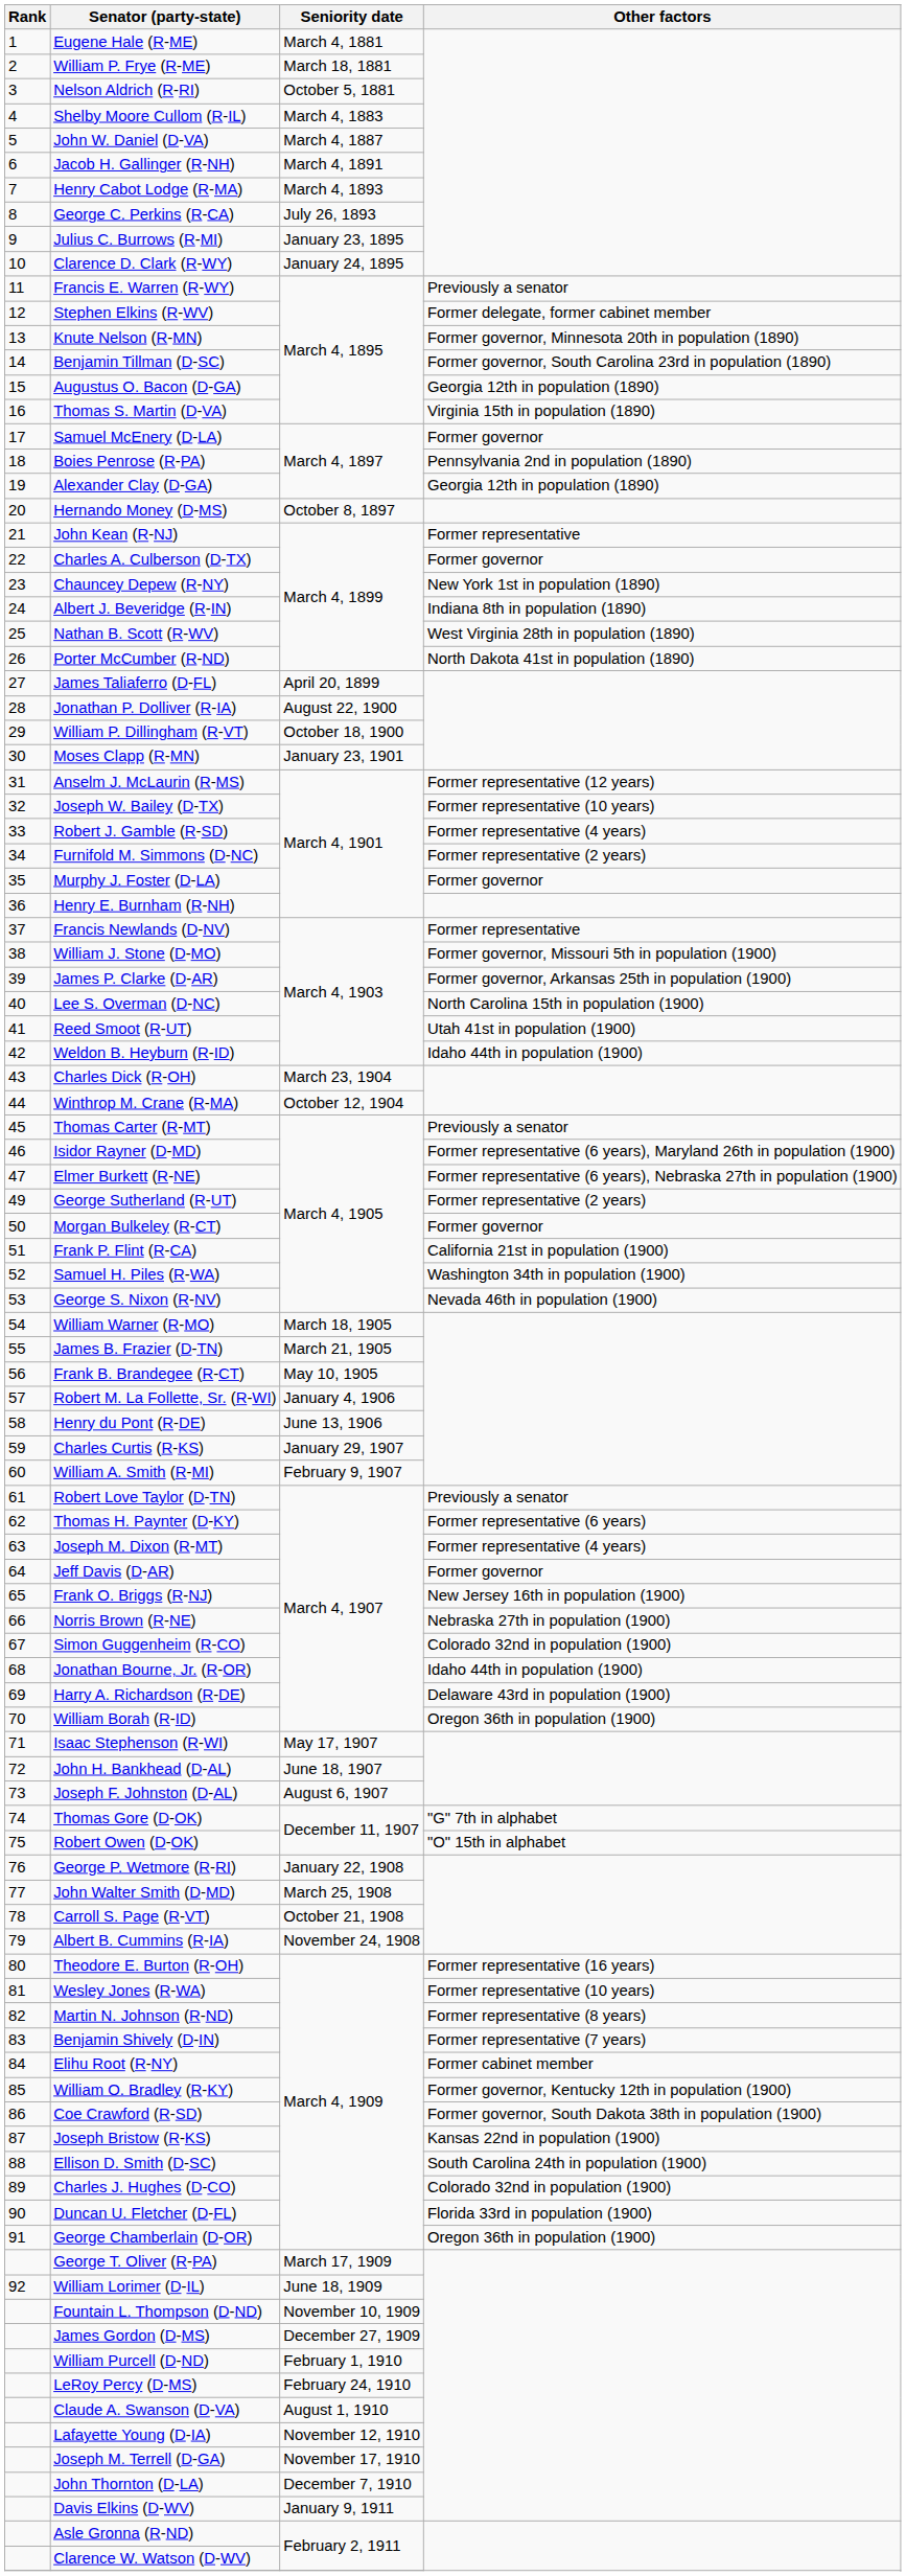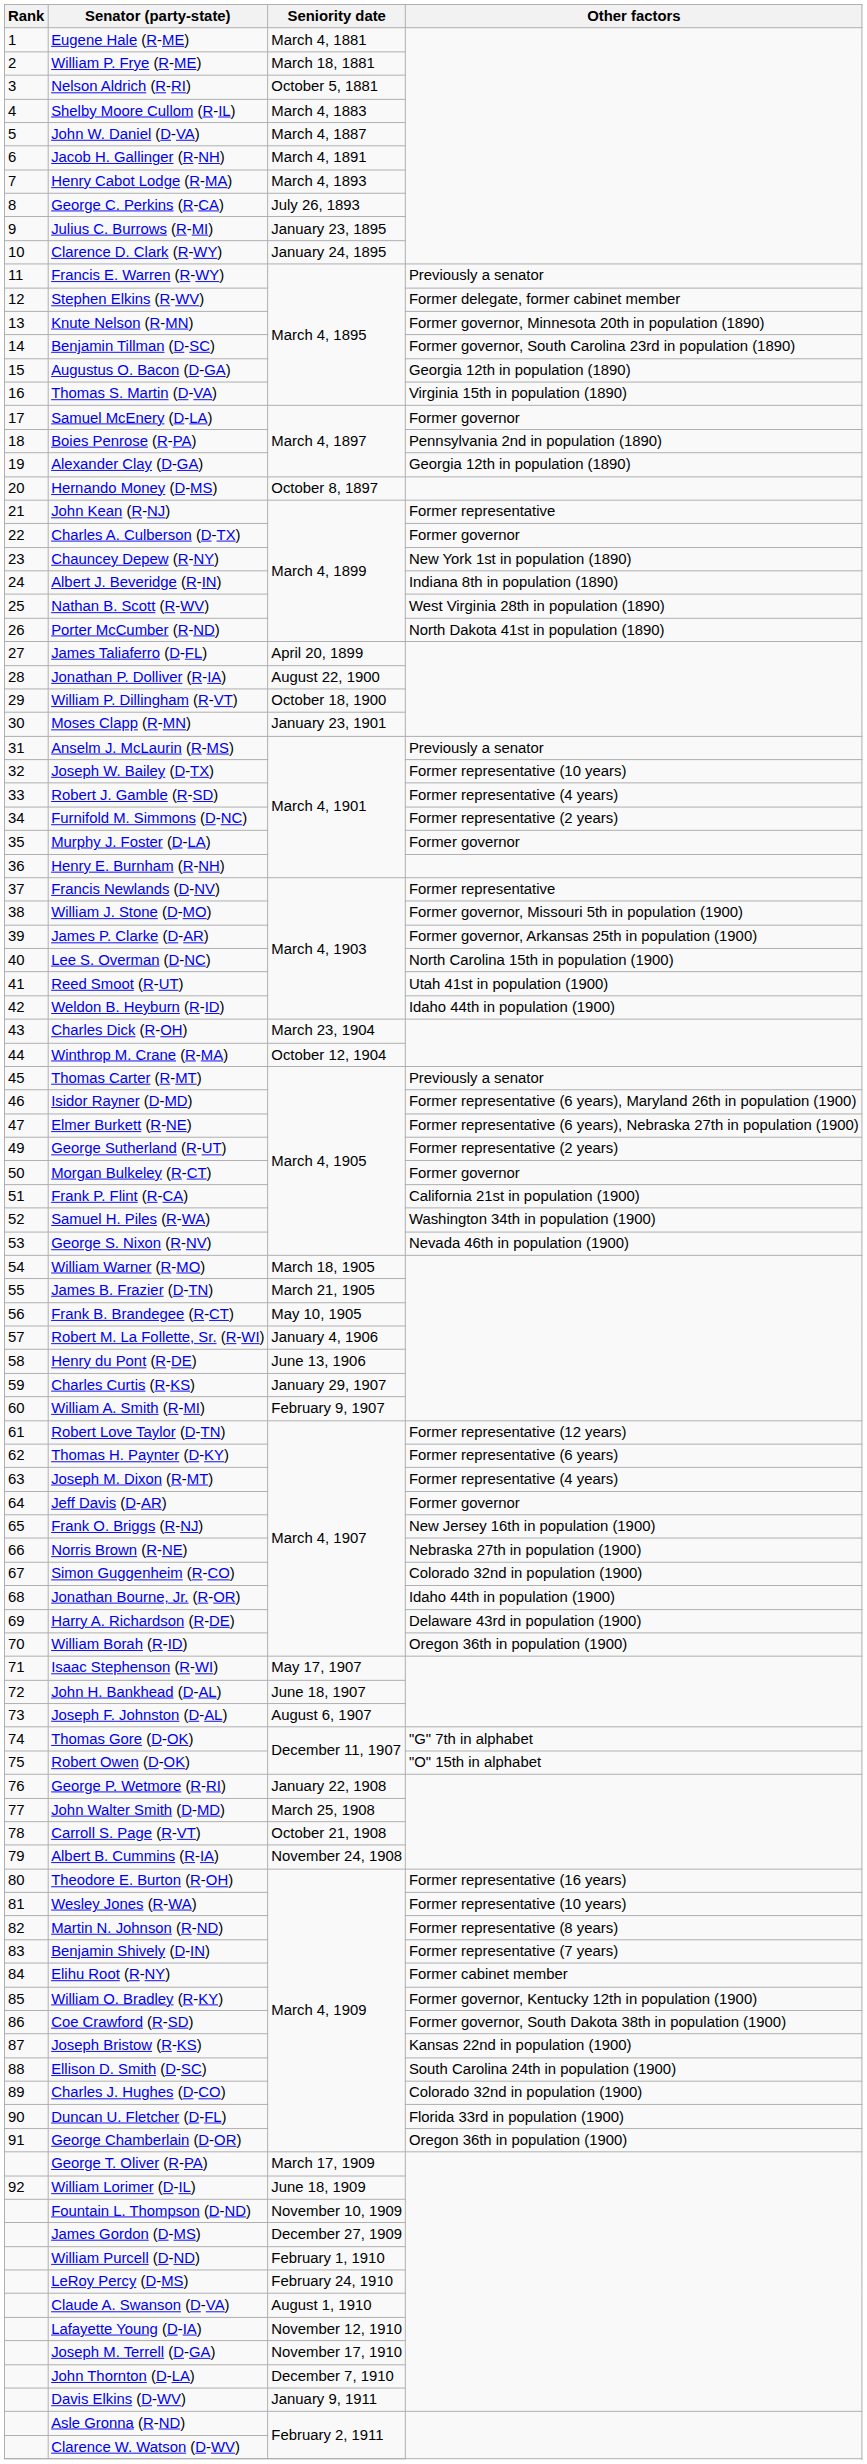Anselm J. McLaurin (R-MS) | Other factors: Former representative (12 years) -> Previously a senator
Robert Love Taylor (D-TN) | Other factors: Previously a senator -> Former representative (12 years)
